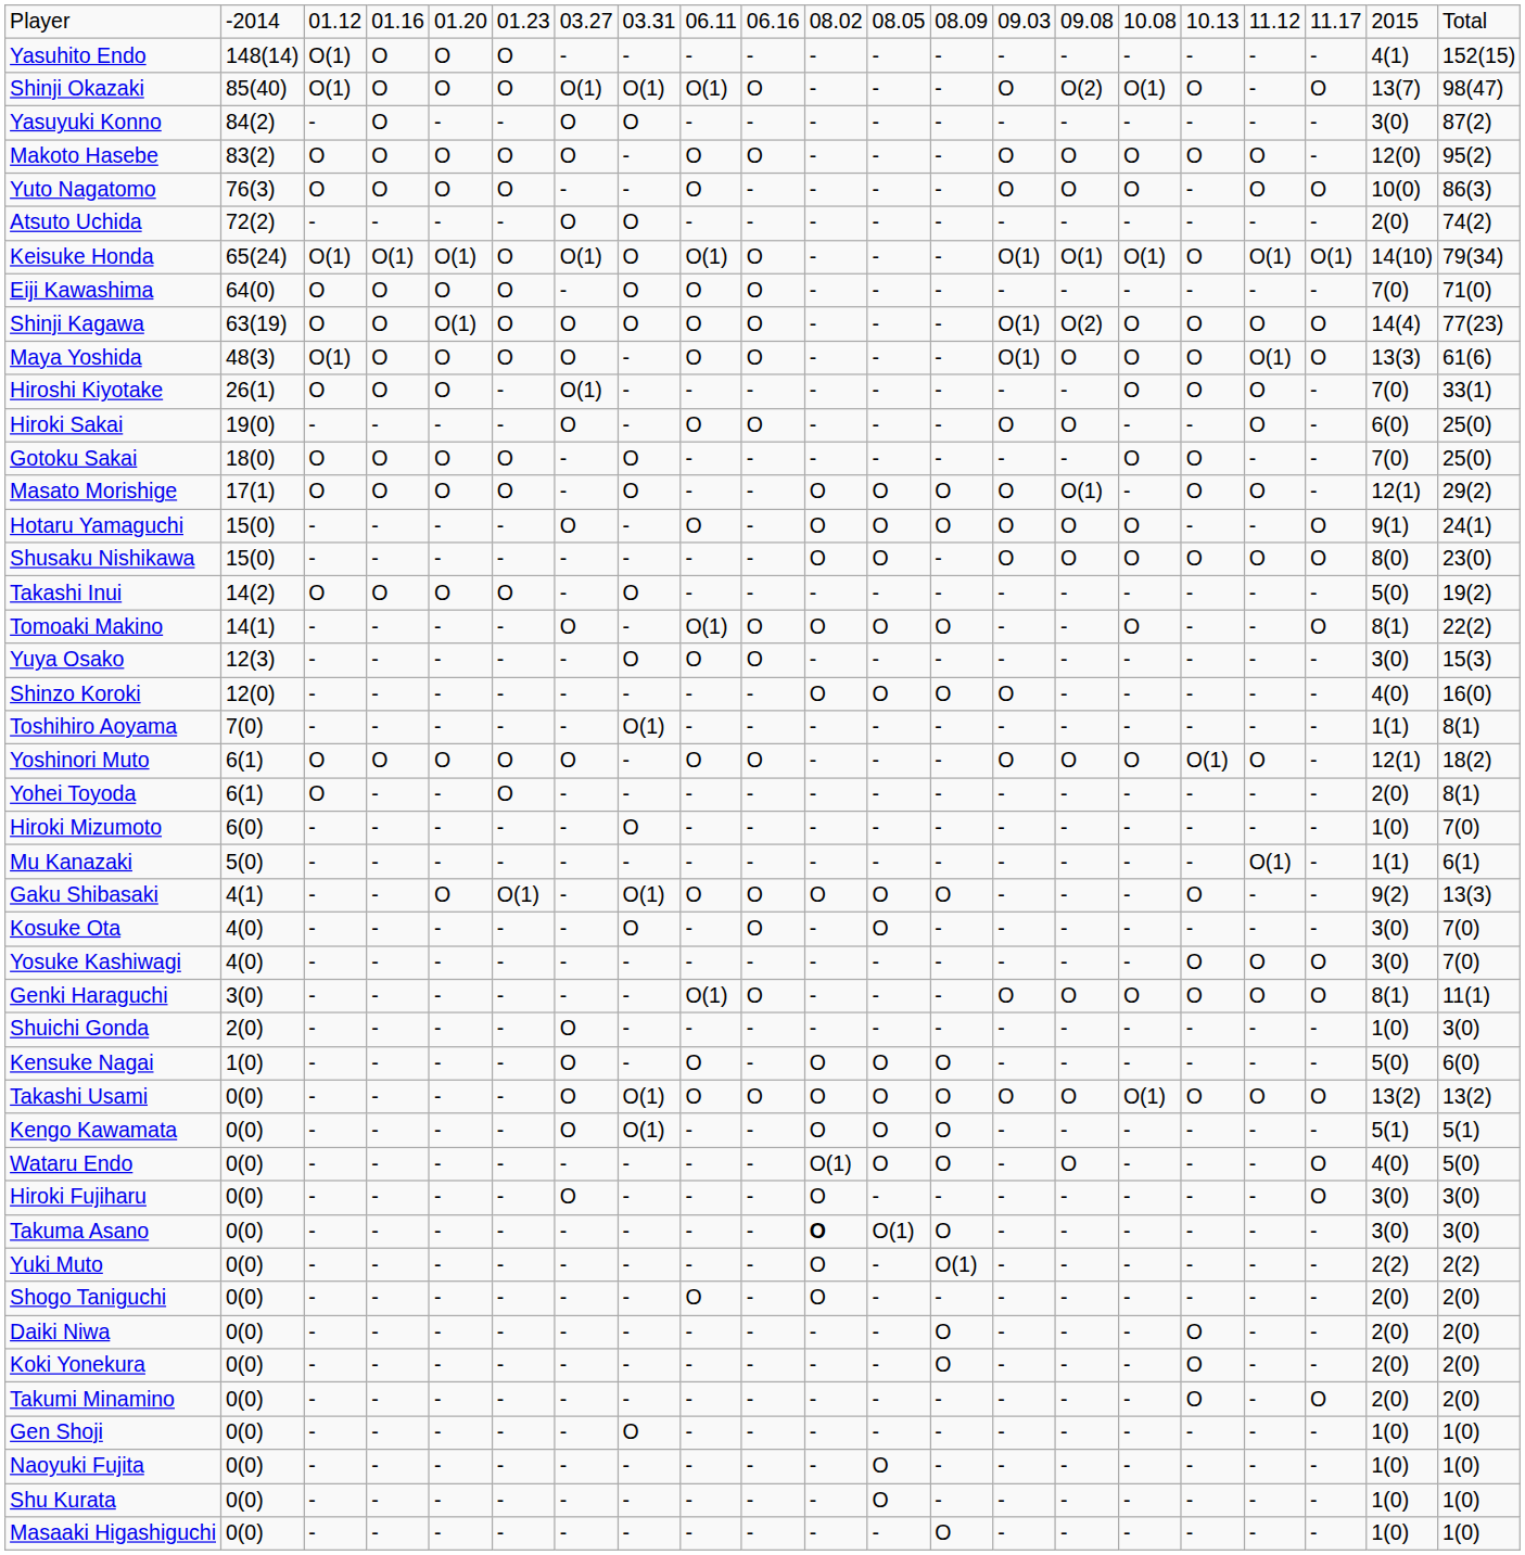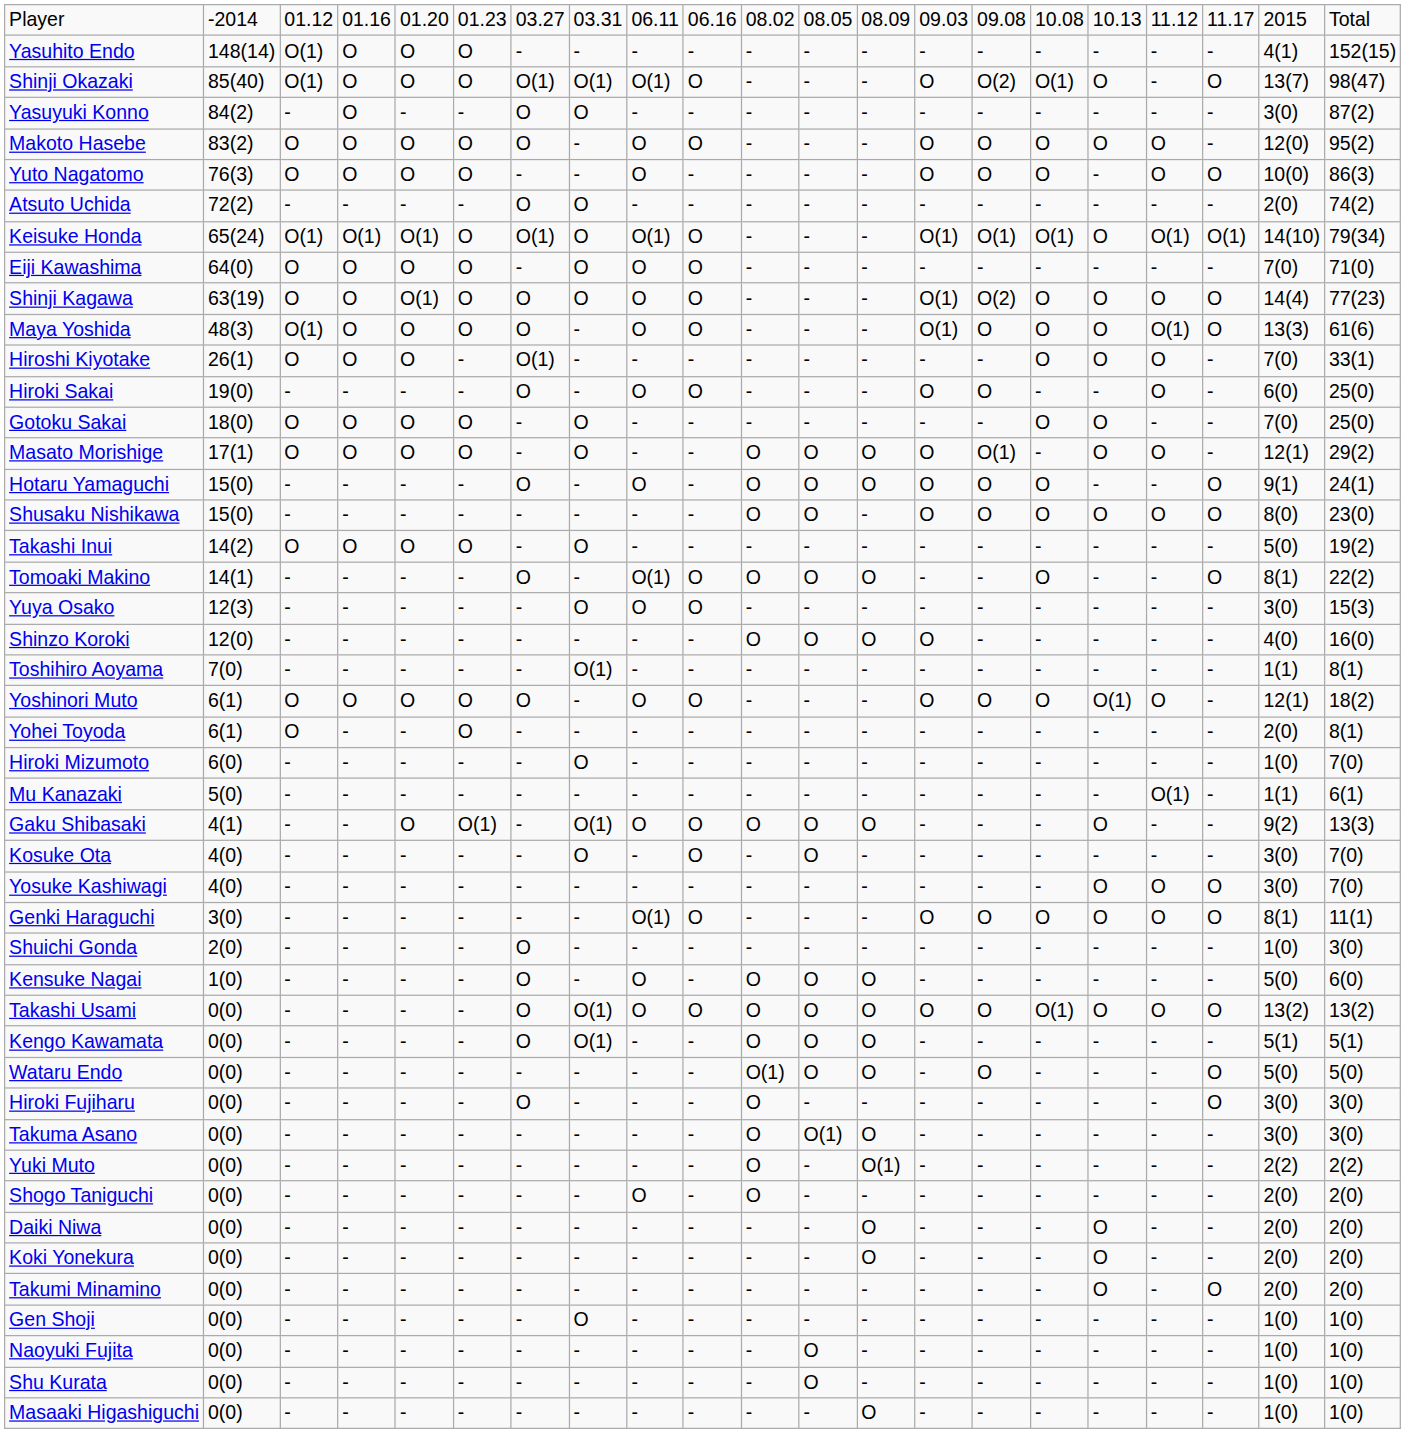Wataru Endo | column 20: 4(0) -> 5(0)
Takuma Asano | column 11: bold -> normal
